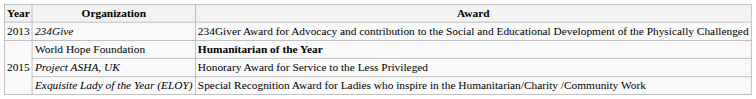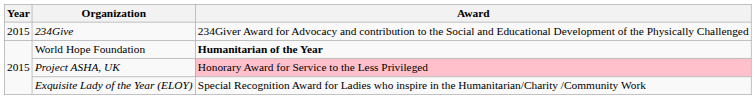234Give | Year: 2013 -> 2015
Project ASHA, UK | Award: no background -> pink background
